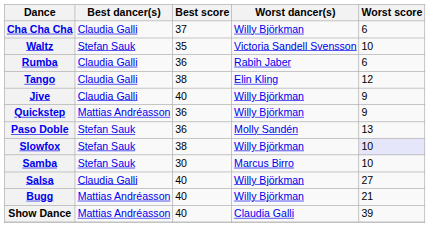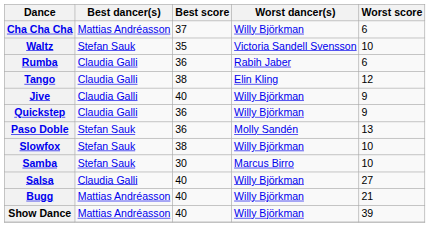Cha Cha Cha | Best dancer(s): Claudia Galli -> Mattias Andréasson
Quickstep | Best dancer(s): Mattias Andréasson -> Claudia Galli
Slowfox | Worst score: lavender background -> no background
Show Dance | Worst dancer(s): Claudia Galli -> Willy Björkman
